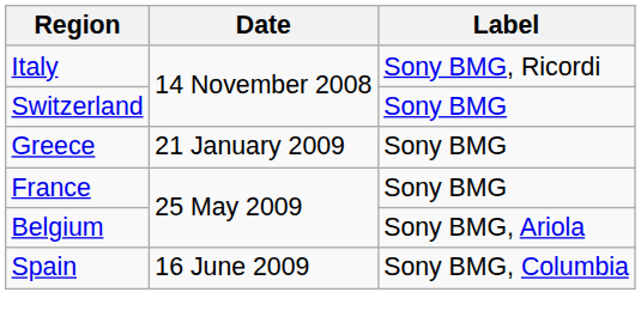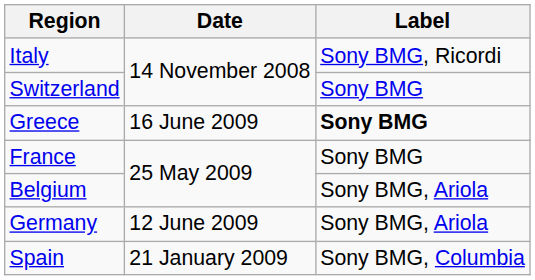Greece | Date: 21 January 2009 -> 16 June 2009
Greece | Label: normal -> bold
+ row: Germany | 12 June 2009 | Sony BMG, Ariola
Spain | Date: 16 June 2009 -> 21 January 2009
